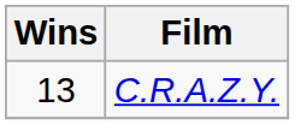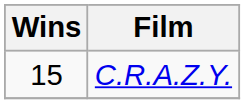C.R.A.Z.Y. | Wins: 13 -> 15
